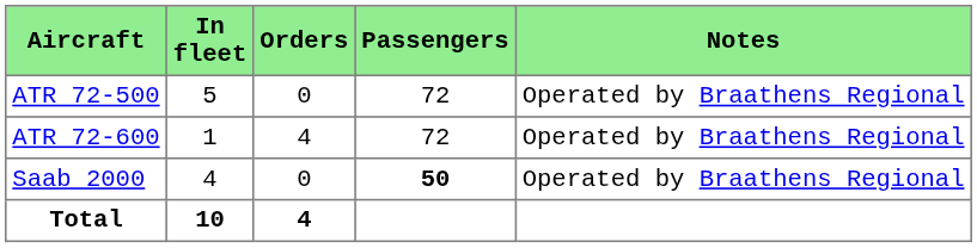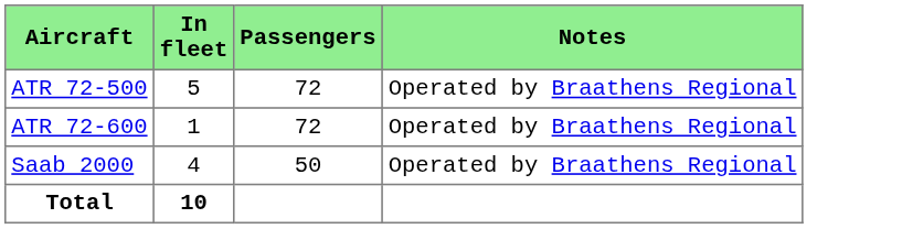- column: Orders | 0 | 4 | 0 | 4
Saab 2000 | Passengers: bold -> normal
